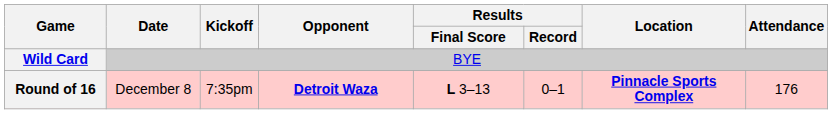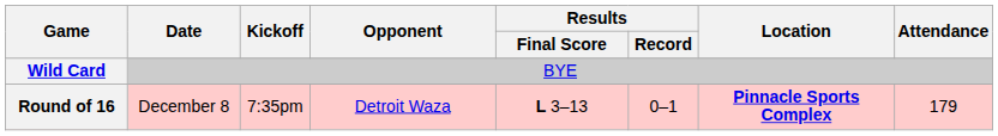Round of 16 | Opponent: bold -> normal
Round of 16 | Attendance: 176 -> 179
